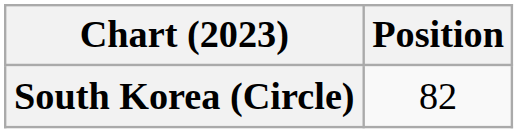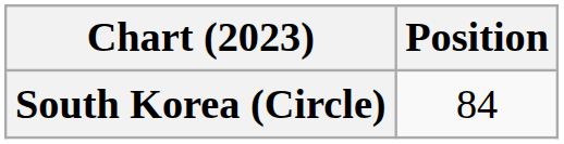South Korea (Circle) | Position: 82 -> 84
